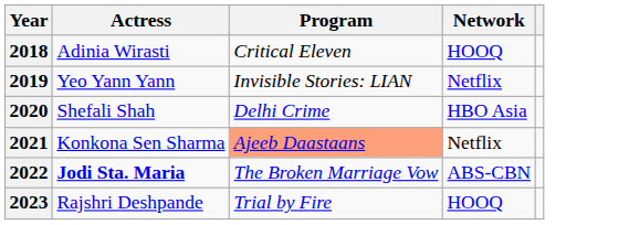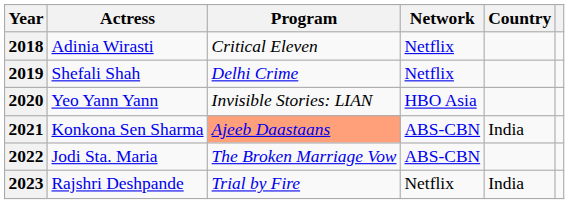+ column: Country | India | India
2018 | Network: HOOQ -> Netflix
2019 | Actress: Yeo Yann Yann -> Shefali Shah
2019 | Program: Invisible Stories: LIAN -> Delhi Crime
2020 | Actress: Shefali Shah -> Yeo Yann Yann
2020 | Program: Delhi Crime -> Invisible Stories: LIAN
2021 | Network: Netflix -> ABS-CBN
2022 | Actress: bold -> normal
2023 | Network: HOOQ -> Netflix
